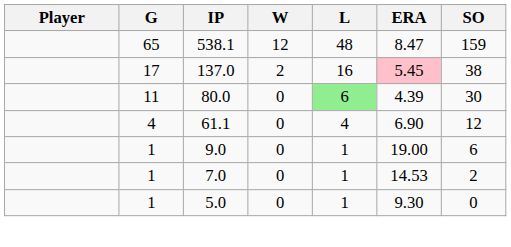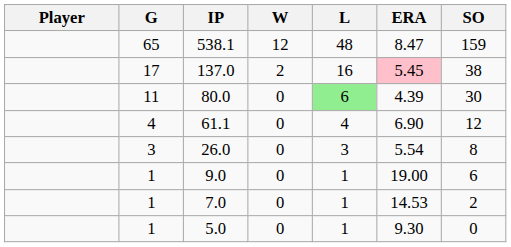+ row: 3 | 26.0 | 0 | 3 | 5.54 | 8
